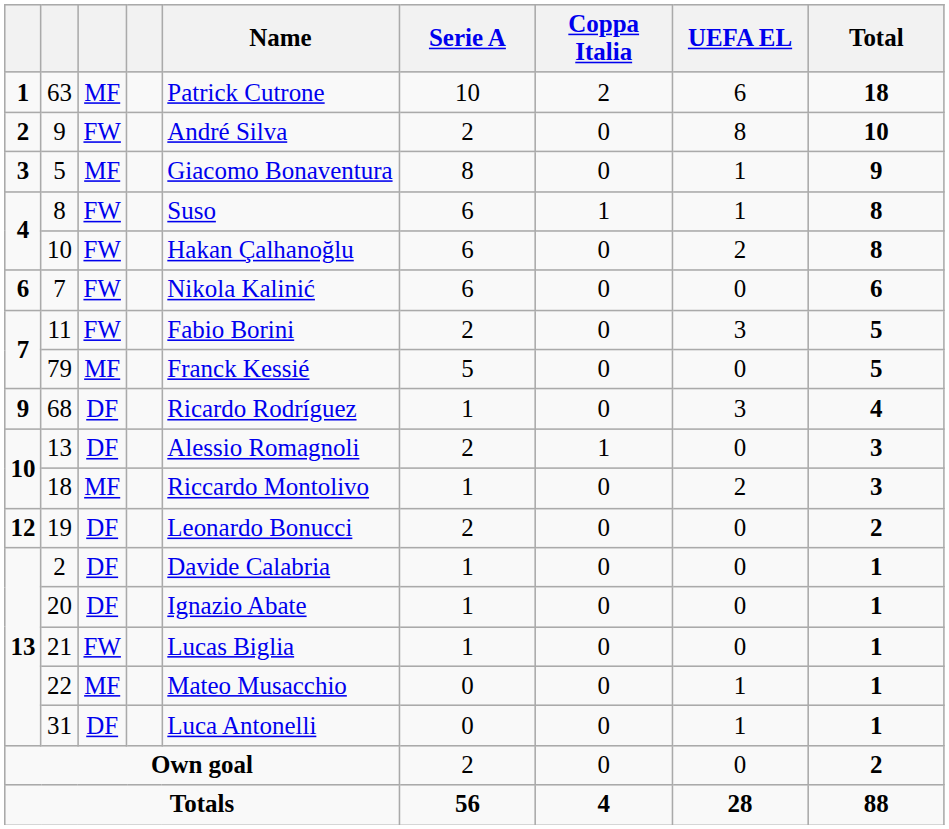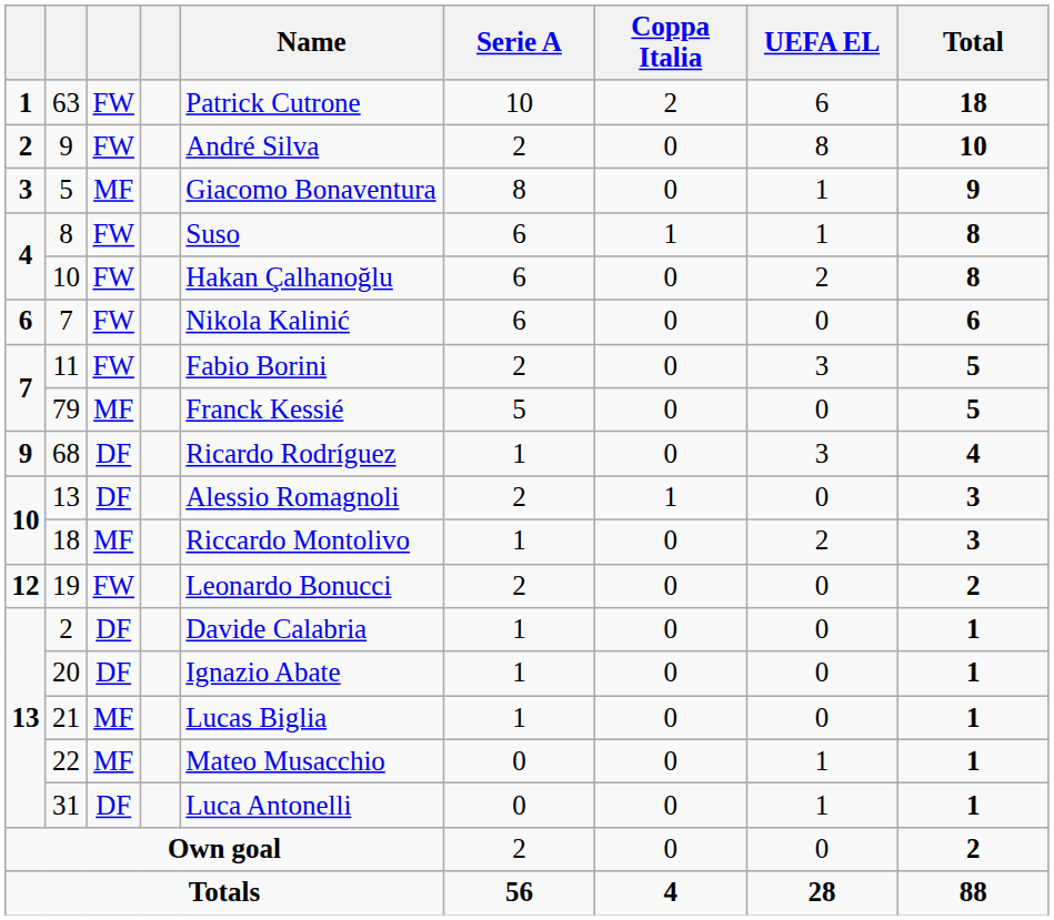63 | column 3: MF -> FW
19 | column 3: DF -> FW
21 | column 3: FW -> MF
